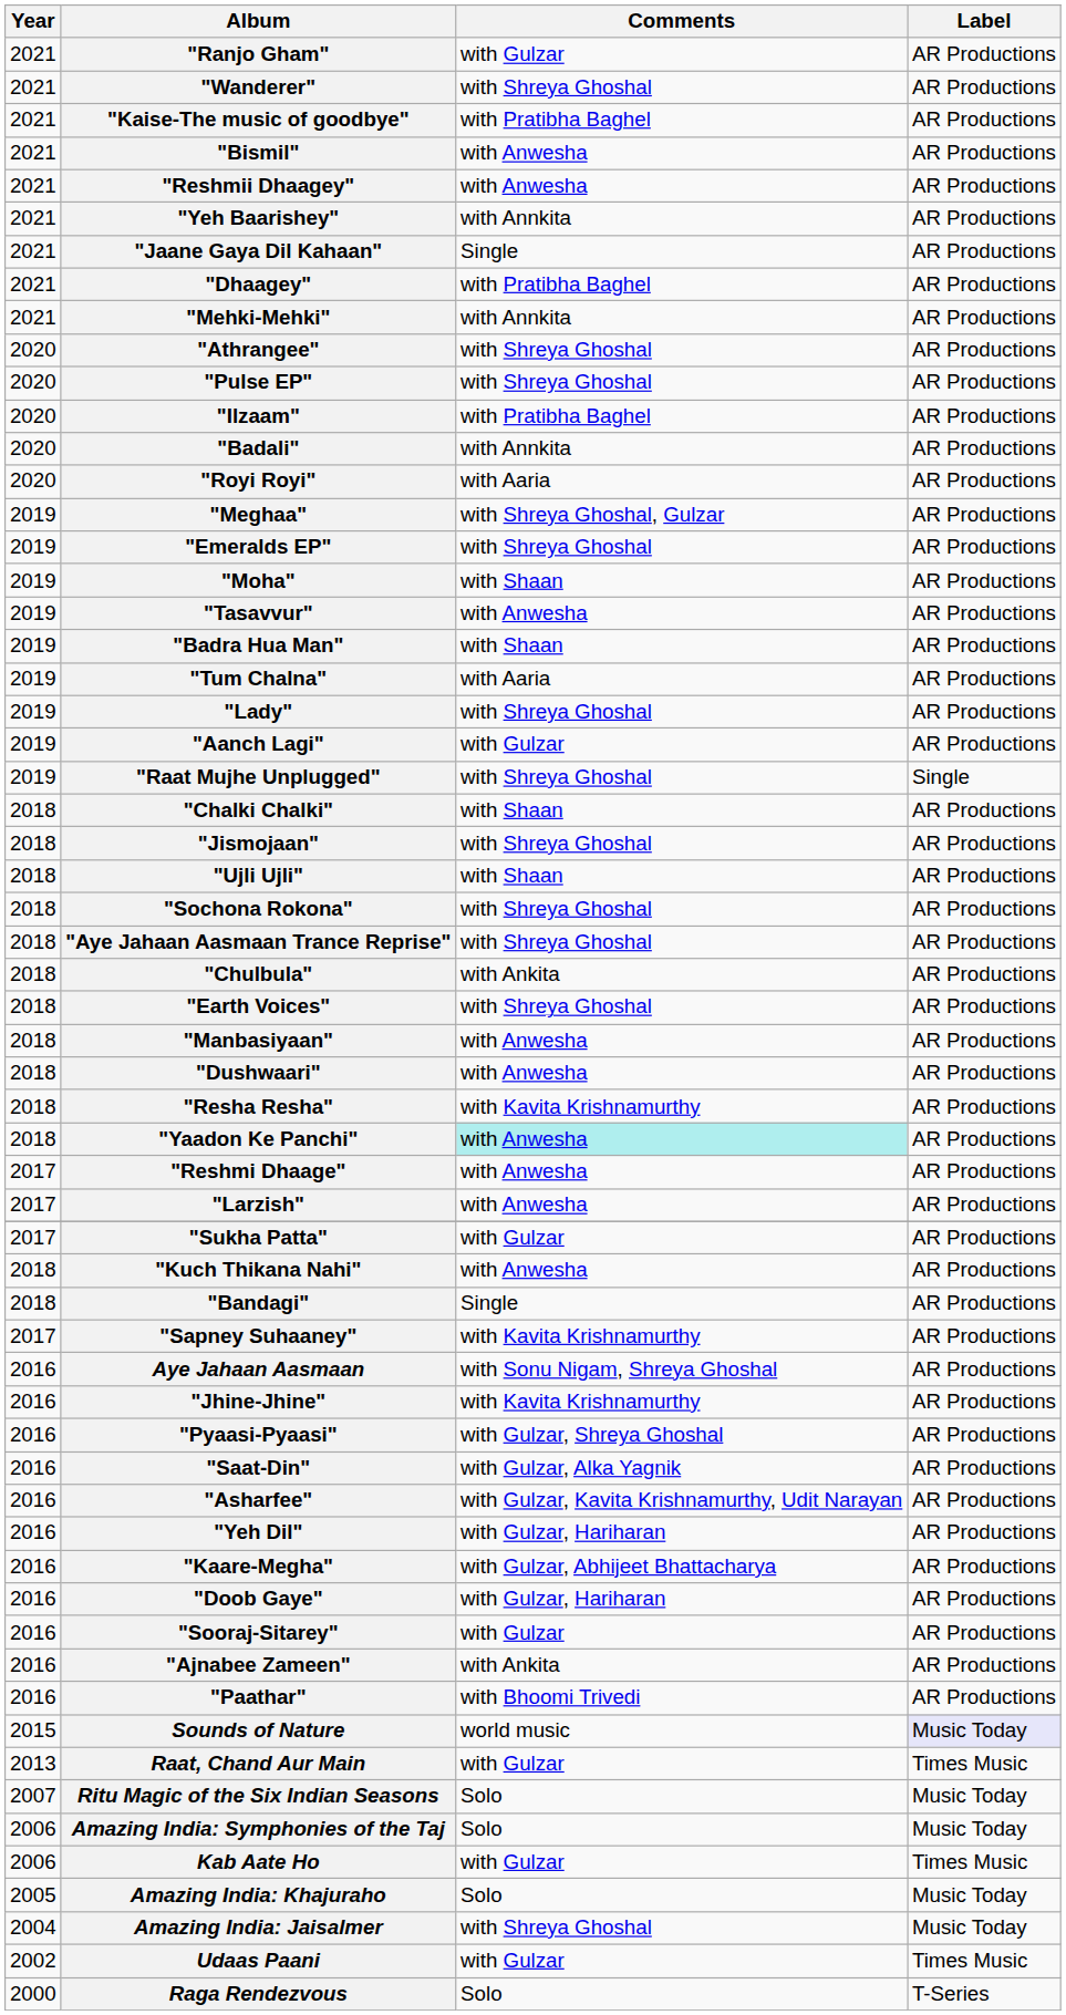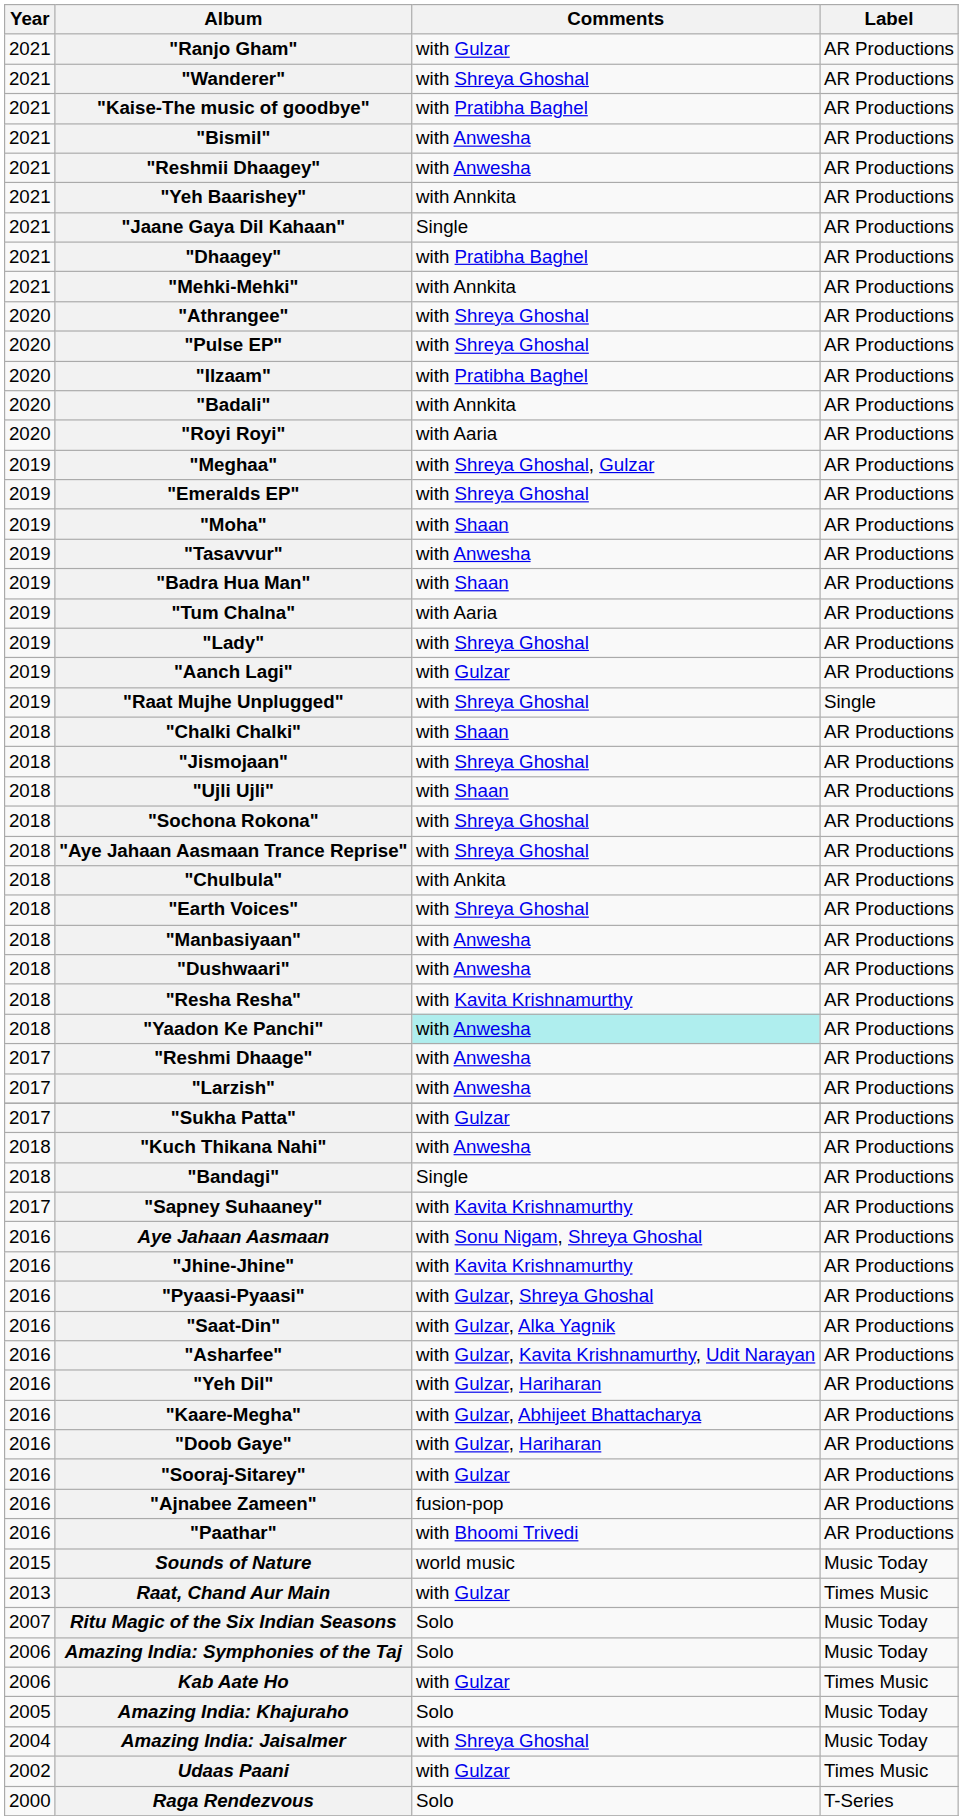"Ajnabee Zameen" | Comments: with Ankita -> fusion-pop
Sounds of Nature | Label: lavender background -> no background
